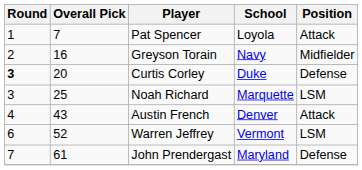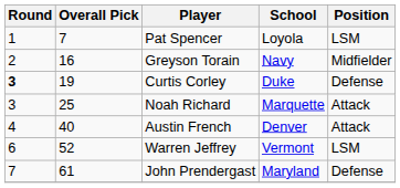Pat Spencer | Position: Attack -> LSM
Curtis Corley | Overall Pick: 20 -> 19
Noah Richard | Position: LSM -> Attack
Austin French | Overall Pick: 43 -> 40
